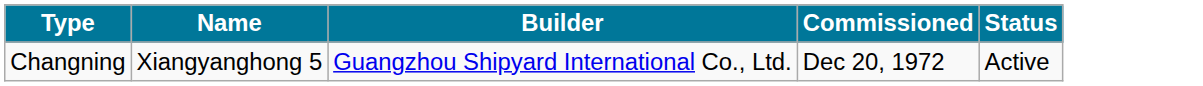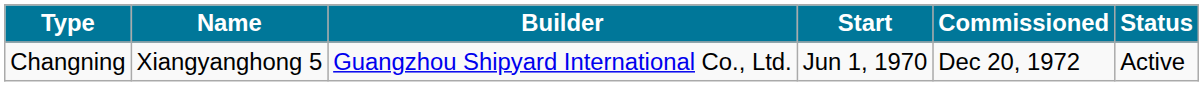+ column: Start | Jun 1, 1970
